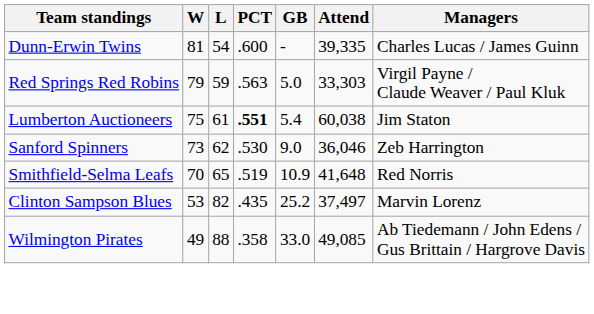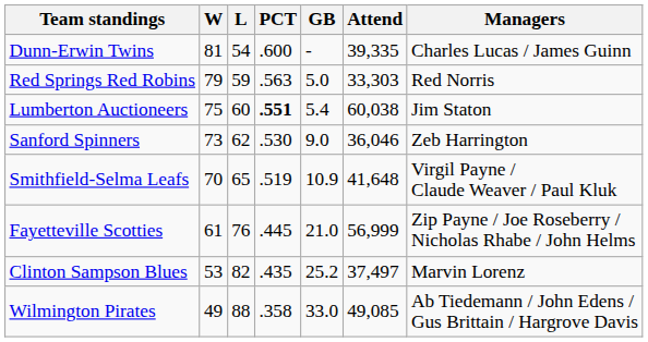Red Springs Red Robins | Managers: Virgil Payne / Claude Weaver / Paul Kluk -> Red Norris
Lumberton Auctioneers | L: 61 -> 60
Smithfield-Selma Leafs | Managers: Red Norris -> Virgil Payne / Claude Weaver / Paul Kluk
+ row: Fayetteville Scotties | 61 | 76 | .445 | 21.0 | 56,999 | Zip Payne / Joe Roseberry / Nicholas Rhabe / John Helms
